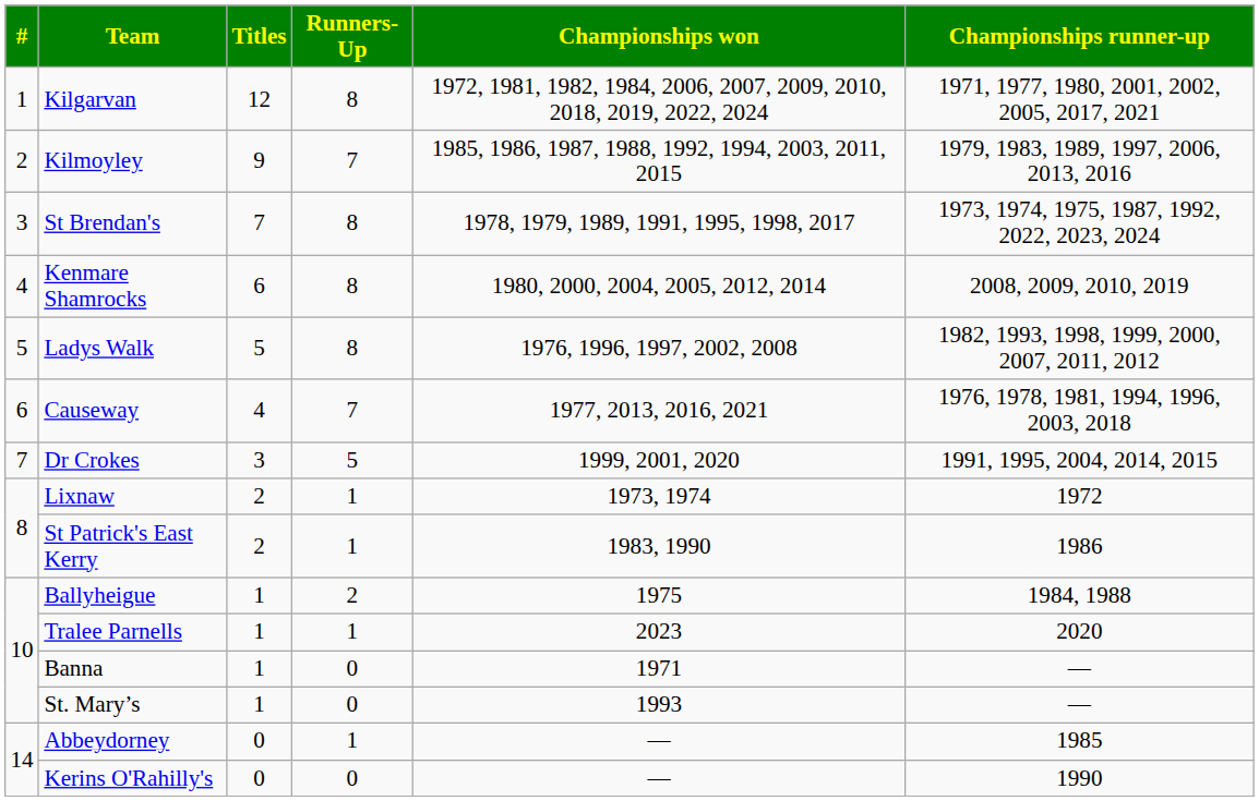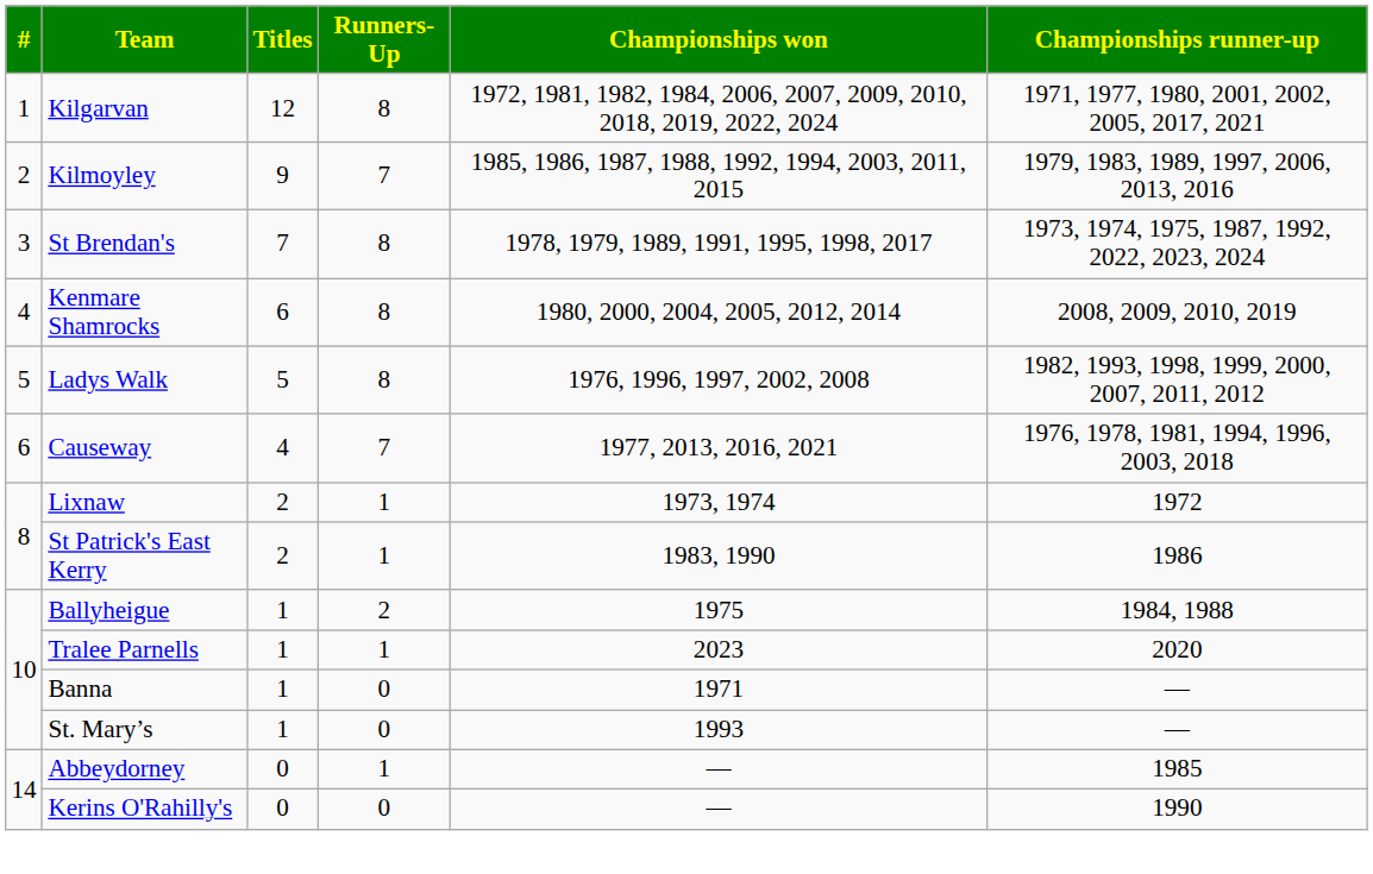- row: 7 | Dr Crokes | 3 | 5 | 1999, 2001, 2020 | 1991, 1995, 2004, 2014, 2015
